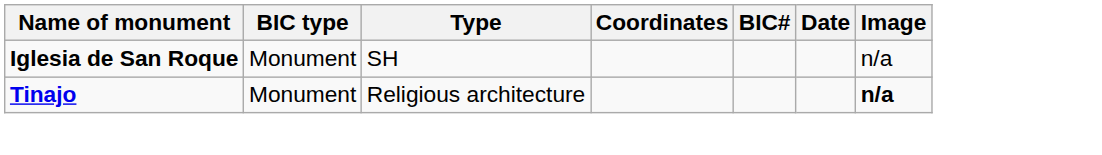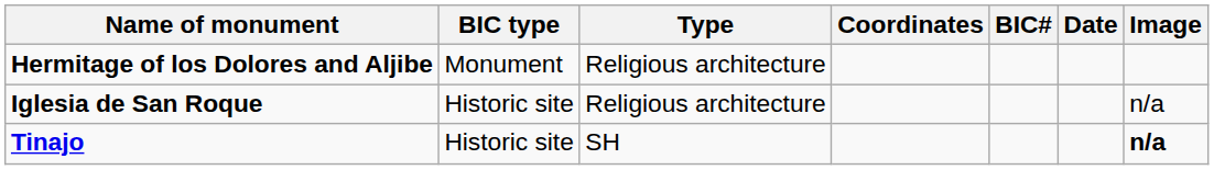+ row: Hermitage of los Dolores and Aljibe | Monument | Religious architecture
Iglesia de San Roque | BIC type: Monument -> Historic site
Iglesia de San Roque | Type: SH -> Religious architecture
Tinajo | BIC type: Monument -> Historic site
Tinajo | Type: Religious architecture -> SH
